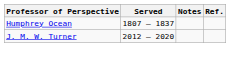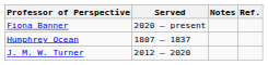+ row: Fiona Banner | 2020 – present
